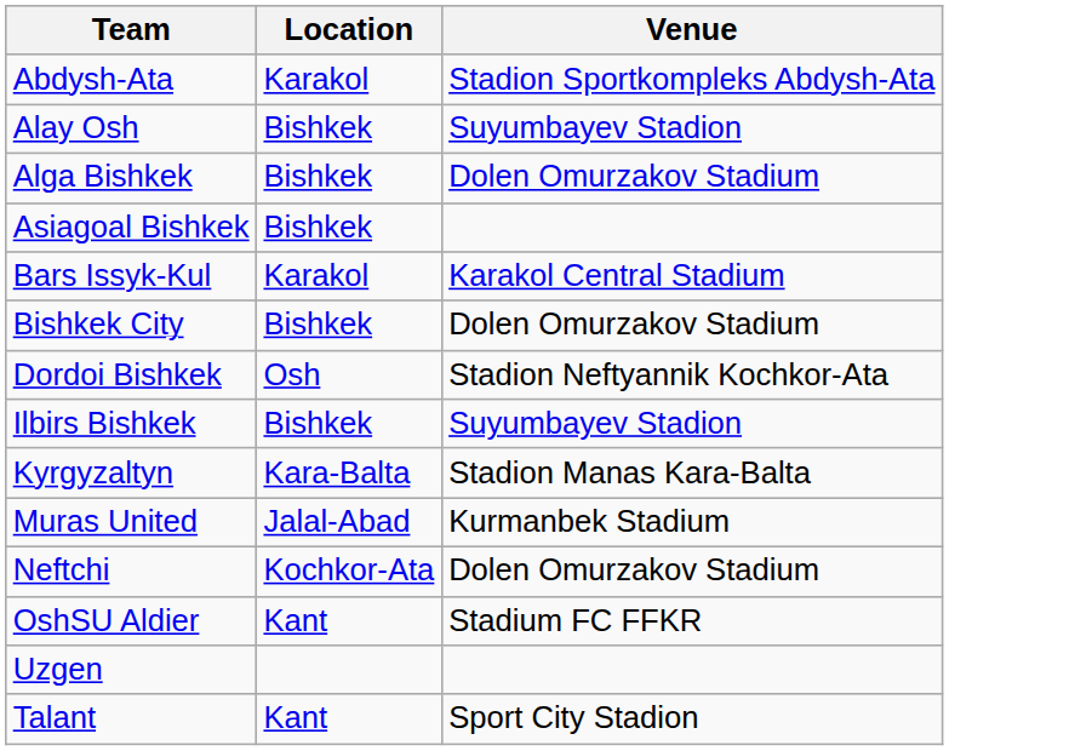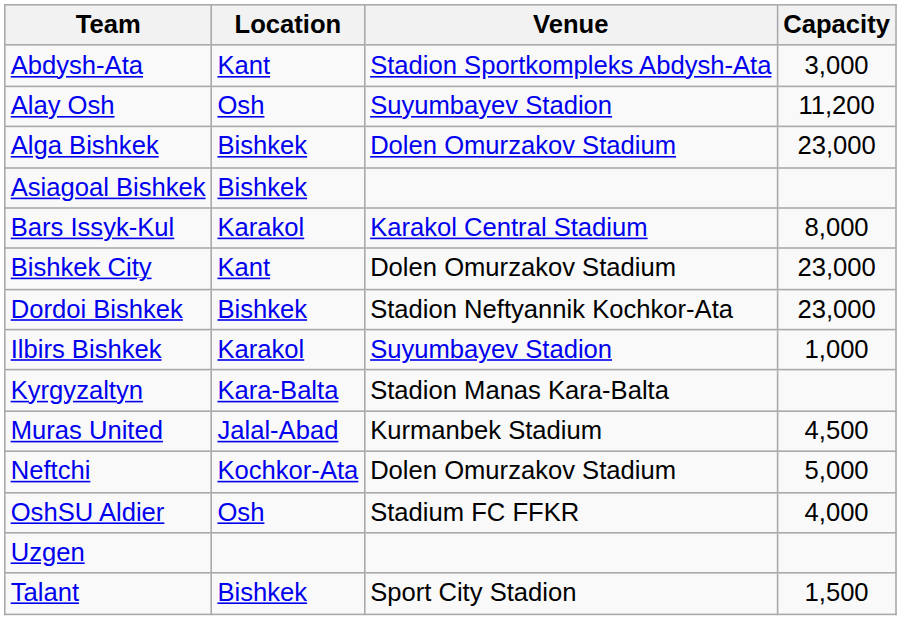+ column: Capacity | 3,000 | 11,200 | 23,000 | 8,000 | 23,000 | 23,000 | 1,000 | 4,500 | 5,000 | 4,000 | 1,500
Abdysh-Ata | Location: Karakol -> Kant
Alay Osh | Location: Bishkek -> Osh
Bishkek City | Location: Bishkek -> Kant
Dordoi Bishkek | Location: Osh -> Bishkek
Ilbirs Bishkek | Location: Bishkek -> Karakol
OshSU Aldier | Location: Kant -> Osh
Talant | Location: Kant -> Bishkek
